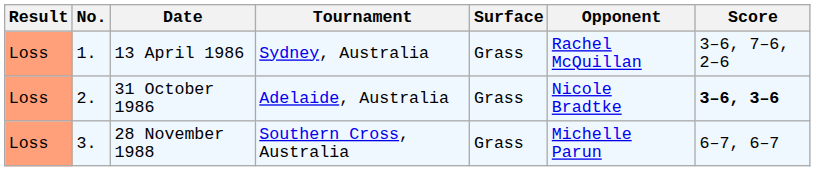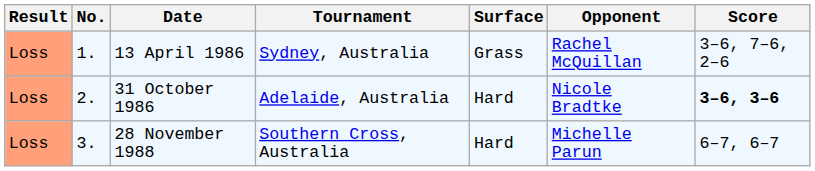31 October 1986 | Surface: Grass -> Hard
28 November 1988 | Surface: Grass -> Hard
